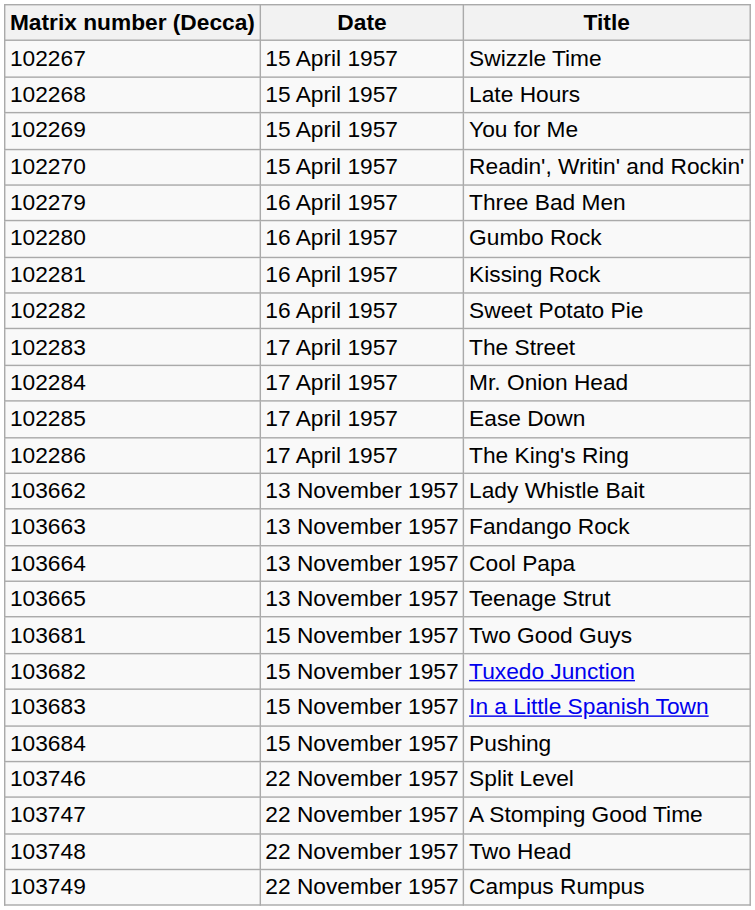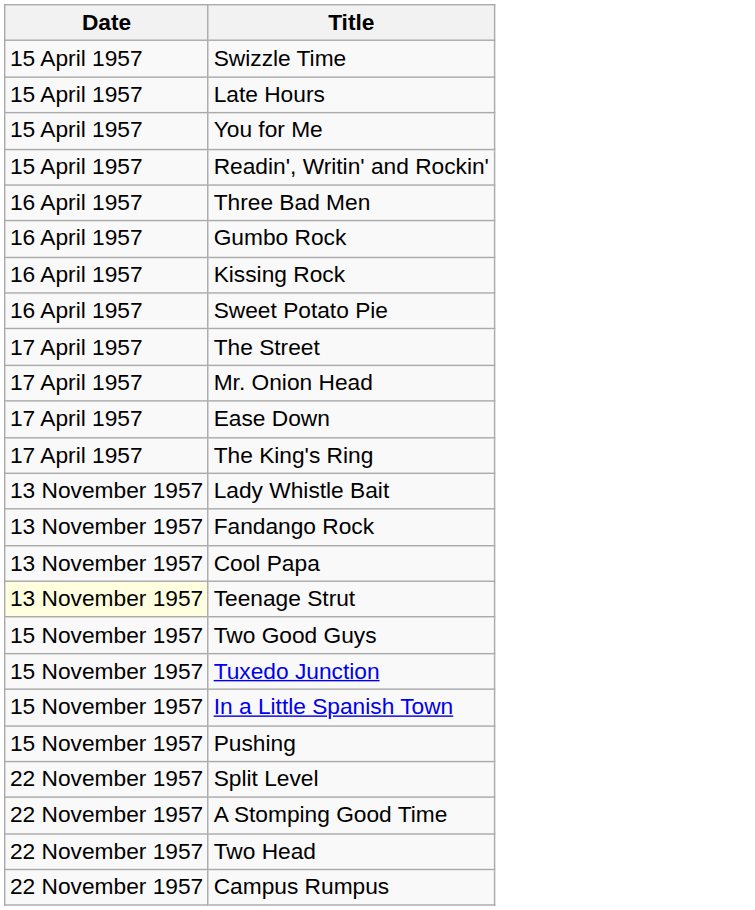- column: Matrix number (Decca) | 102267 | 102268 | 102269 | 102270 | 102279 | 102280 | 102281 | 102282 | 102283 | 102284 | 102285 | 102286 | 103662 | 103663 | 103664 | 103665 | 103681 | 103682 | 103683 | 103684 | 103746 | 103747 | 103748 | 103749
Teenage Strut | Date: no background -> lightyellow background
